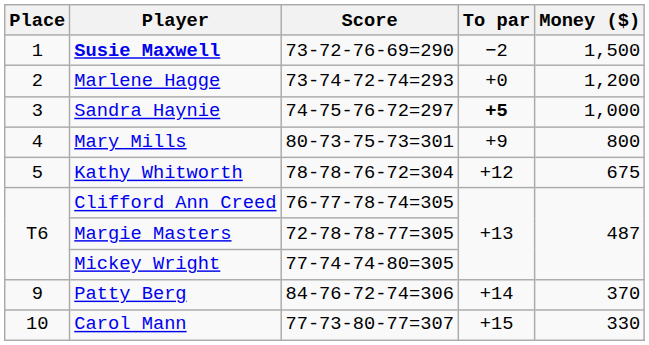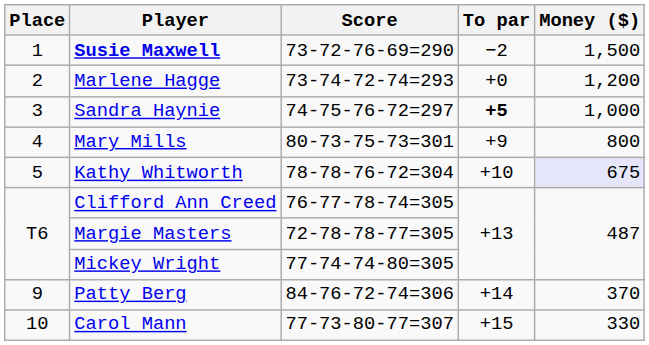Kathy Whitworth | To par: +12 -> +10
Kathy Whitworth | Money ($): no background -> lavender background
